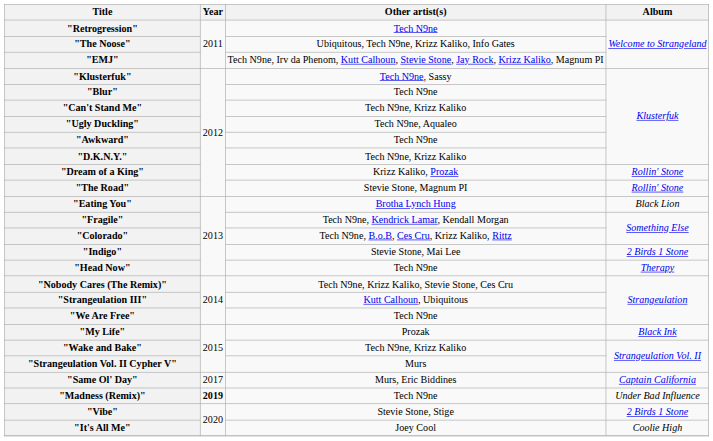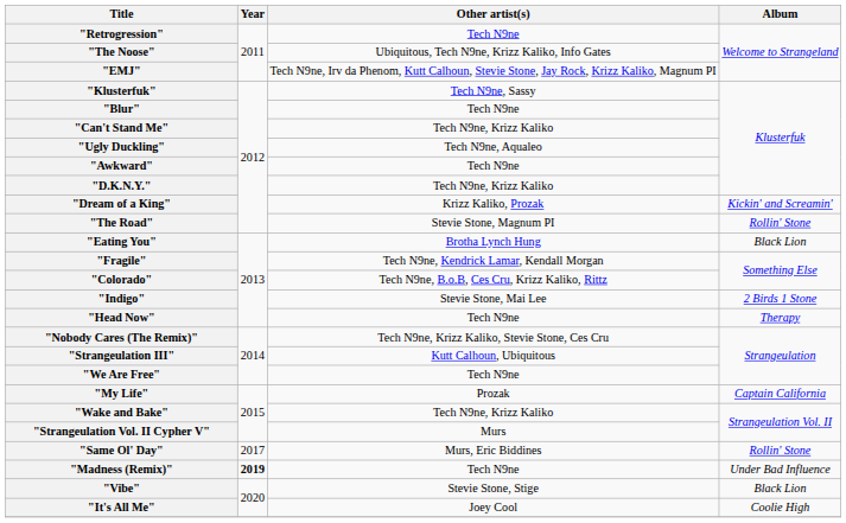"Dream of a King" | Album: Rollin' Stone -> Kickin' and Screamin'
"My Life" | Album: Black Ink -> Captain California
"Same Ol' Day" | Album: Captain California -> Rollin' Stone
"Vibe" | Album: 2 Birds 1 Stone -> Black Lion
